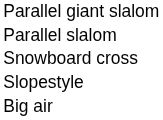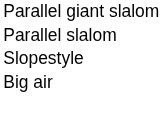- row: Snowboard cross
